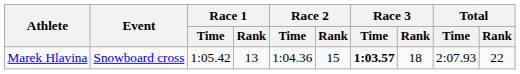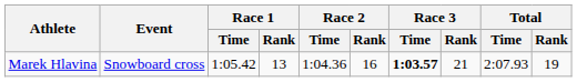Marek Hlavina | Race 2 / Rank: 15 -> 16
Marek Hlavina | Race 3 / Rank: 18 -> 21
Marek Hlavina | Total / Rank: 22 -> 19
